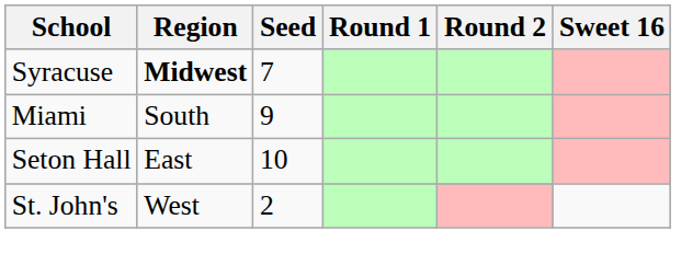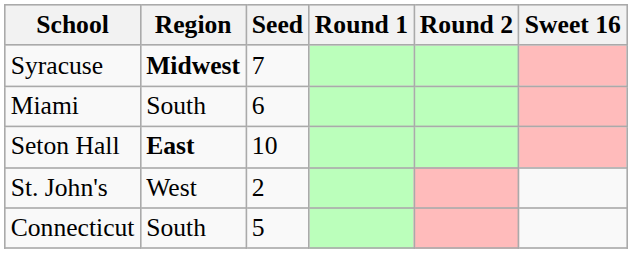Miami | Seed: 9 -> 6
Seton Hall | Region: normal -> bold
+ row: Connecticut | South | 5
